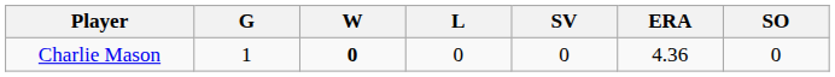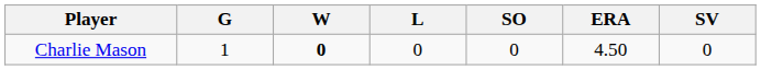columns swapped: SV <-> SO
Charlie Mason | ERA: 4.36 -> 4.50
